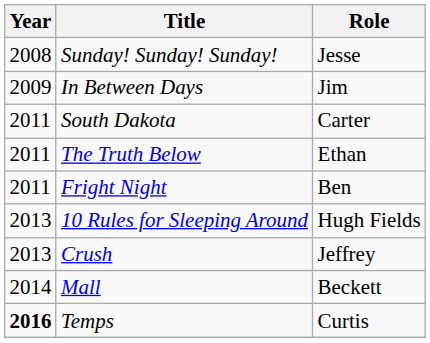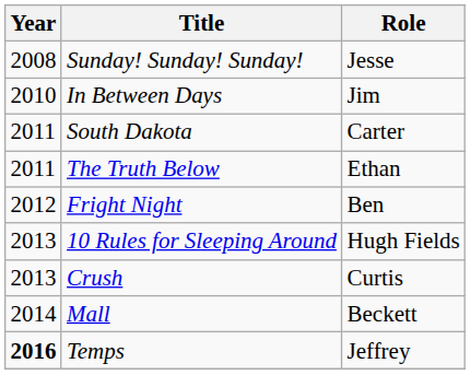In Between Days | Year: 2009 -> 2010
Fright Night | Year: 2011 -> 2012
Crush | Role: Jeffrey -> Curtis
Temps | Role: Curtis -> Jeffrey
